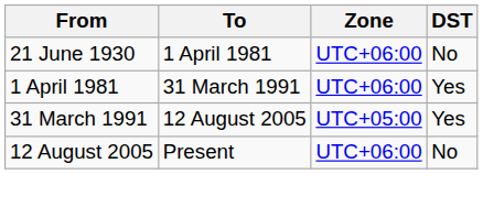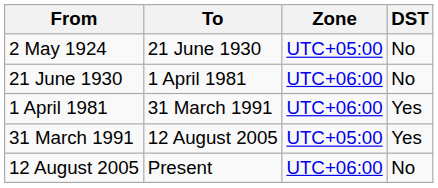+ row: 2 May 1924 | 21 June 1930 | UTC+05:00 | No
